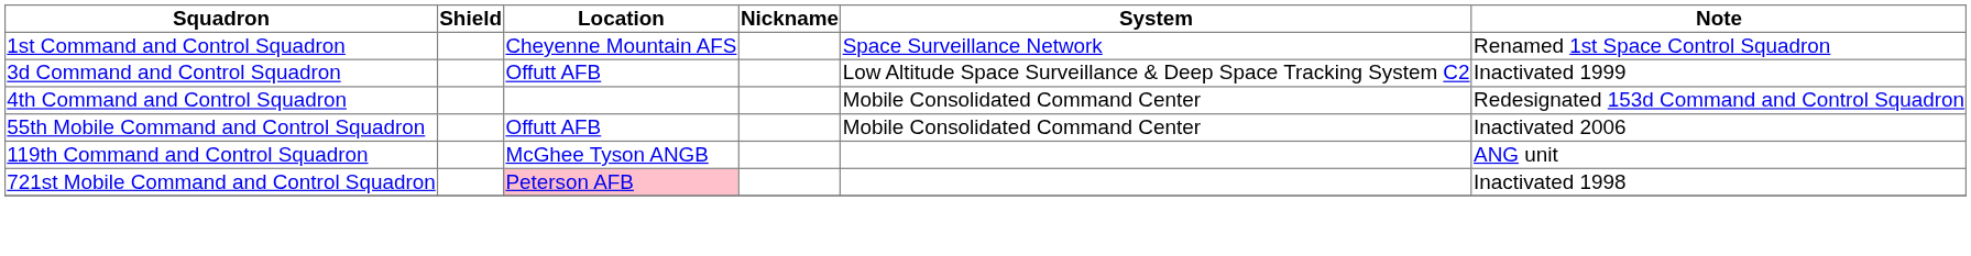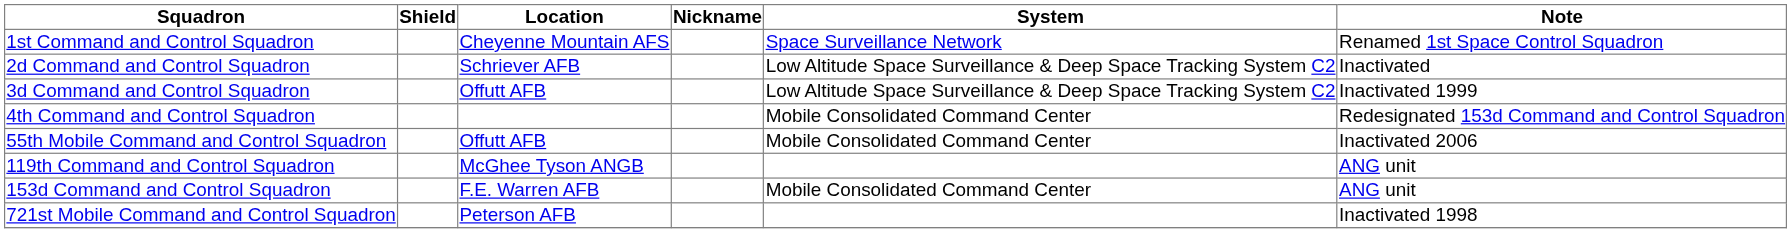+ row: 2d Command and Control Squadron | Schriever AFB | Low Altitude Space Surveillance & Deep Space Tracking System C2 | Inactivated
+ row: 153d Command and Control Squadron | F.E. Warren AFB | Mobile Consolidated Command Center | ANG unit
721st Mobile Command and Control Squadron | Location: pink background -> no background
